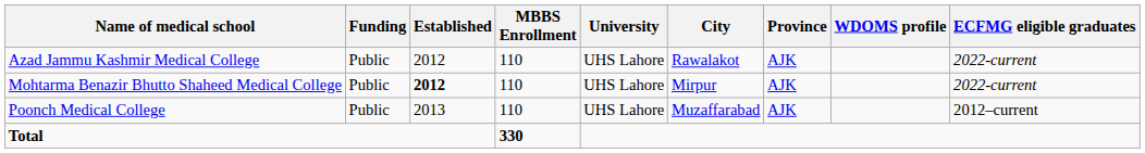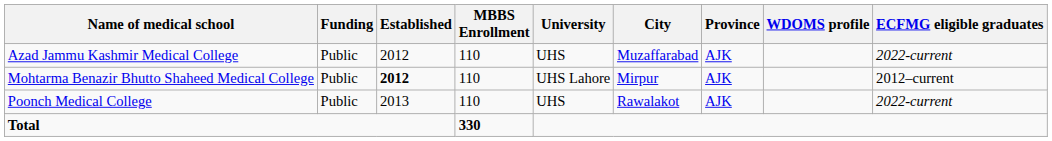Azad Jammu Kashmir Medical College | University: UHS Lahore -> UHS
Azad Jammu Kashmir Medical College | City: Rawalakot -> Muzaffarabad
Mohtarma Benazir Bhutto Shaheed Medical College | ECFMG eligible graduates: 2022-current -> 2012–current
Poonch Medical College | University: UHS Lahore -> UHS
Poonch Medical College | City: Muzaffarabad -> Rawalakot
Poonch Medical College | ECFMG eligible graduates: 2012–current -> 2022-current
